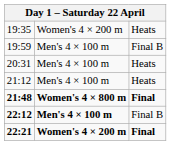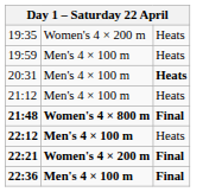19:59 | column 3: Final B -> Heats
20:31 | column 3: normal -> bold
22:12 | column 3: Final B -> Heats
+ row: 22:36 | Men's 4 × 100 m | Final
